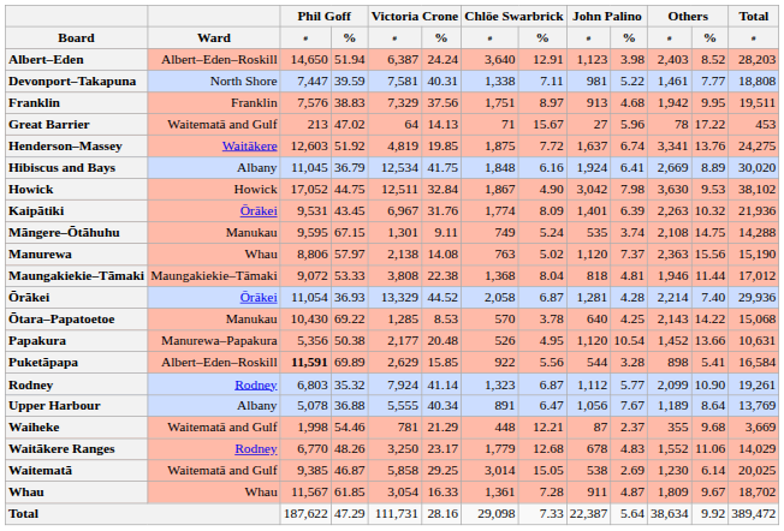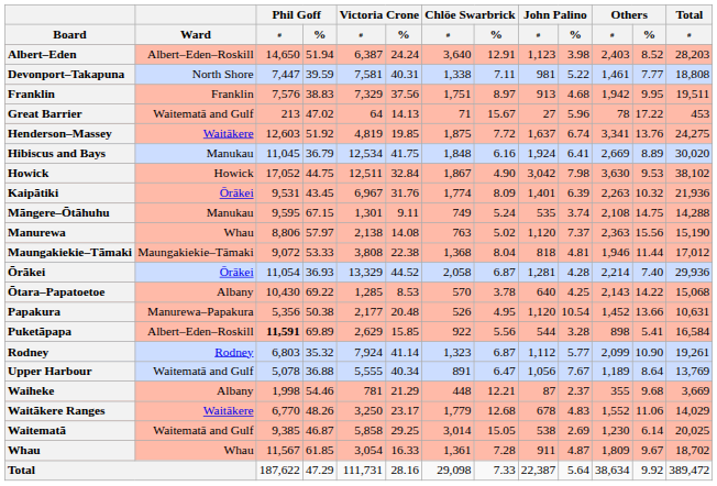Hibiscus and Bays | Ward: Albany -> Manukau
Ōtara–Papatoetoe | Ward: Manukau -> Albany
Upper Harbour | Ward: Albany -> Waitematā and Gulf
Waiheke | Ward: Waitematā and Gulf -> Albany
Waitākere Ranges | Ward: Rodney -> Waitākere
